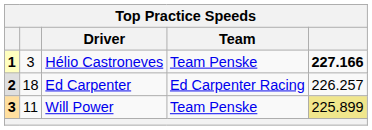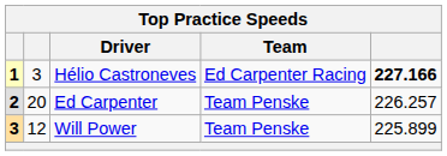Hélio Castroneves | Team: Team Penske -> Ed Carpenter Racing
Ed Carpenter | column 2: 18 -> 20
Ed Carpenter | Team: Ed Carpenter Racing -> Team Penske
Will Power | column 2: 11 -> 12
Will Power | column 5: khaki background -> no background
